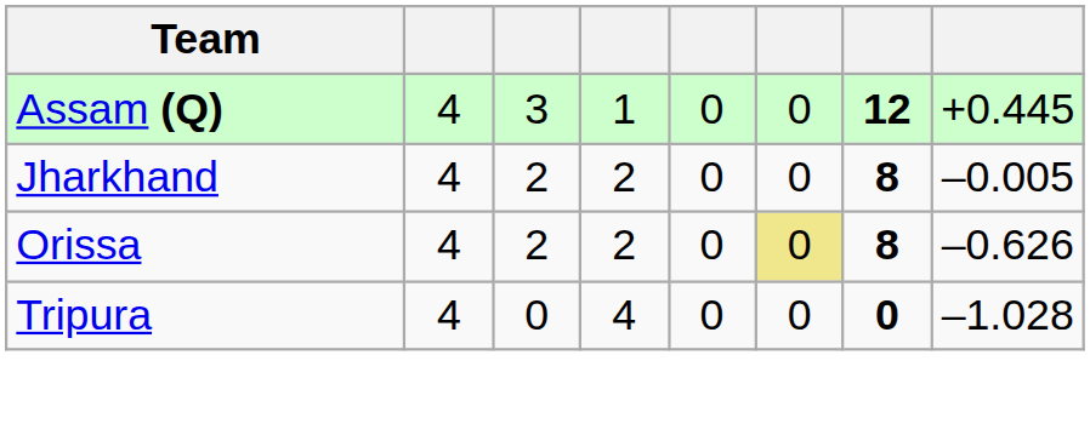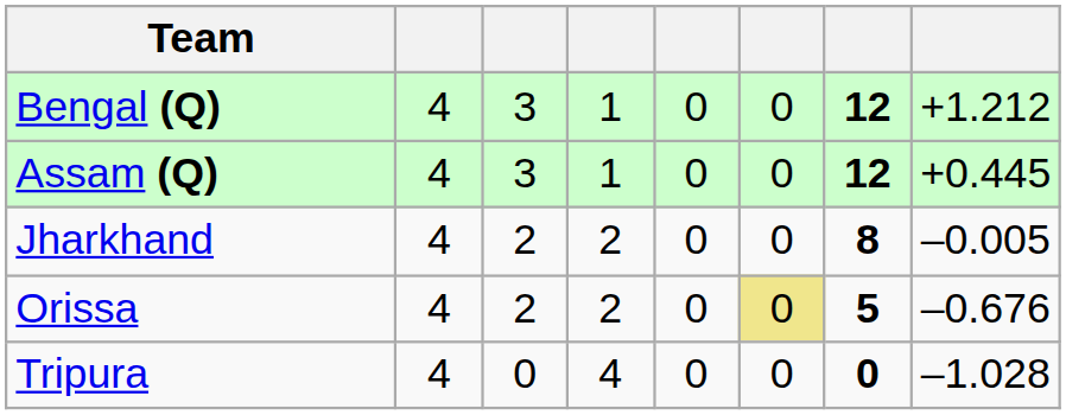+ row: Bengal (Q) | 4 | 3 | 1 | 0 | 0 | 12 | +1.212
Orissa | column 7: 8 -> 5
Orissa | column 8: –0.626 -> –0.676
